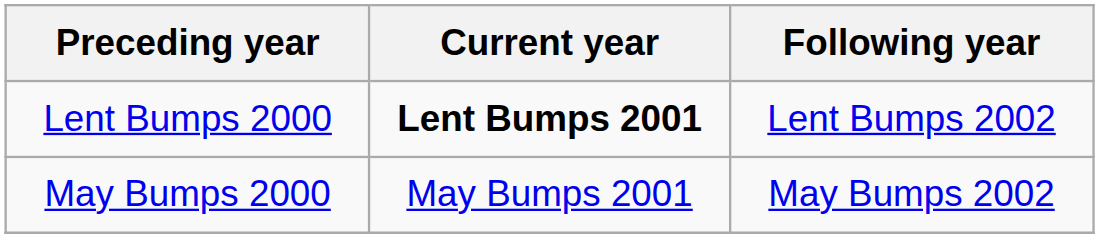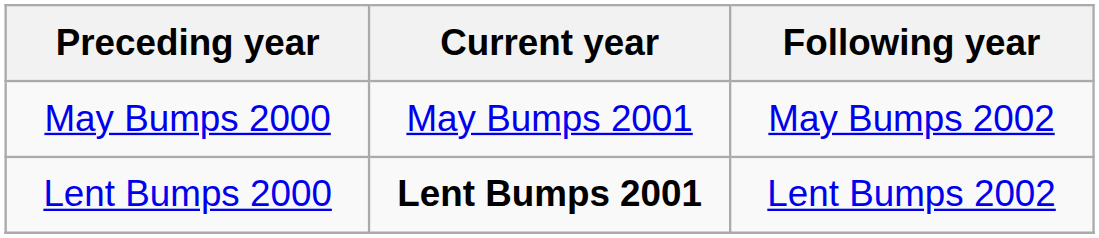rows swapped: Lent Bumps 2000 <-> May Bumps 2000
